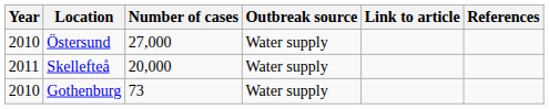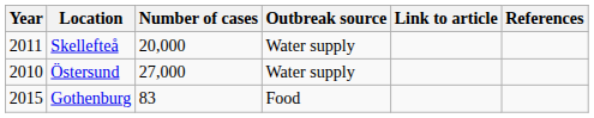rows swapped: Östersund <-> Skellefteå
Gothenburg | Year: 2010 -> 2015
Gothenburg | Number of cases: 73 -> 83
Gothenburg | Outbreak source: Water supply -> Food
